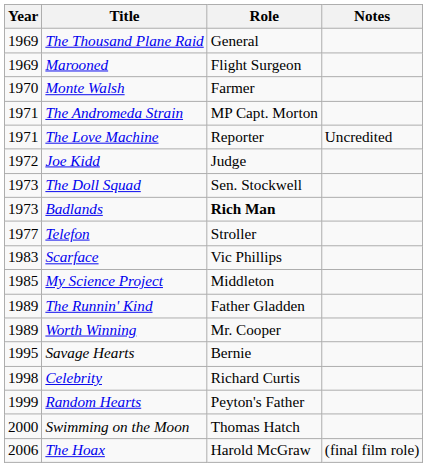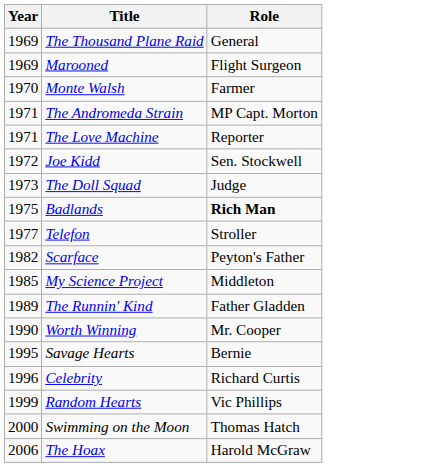- column: Notes | Uncredited | (final film role)
Joe Kidd | Role: Judge -> Sen. Stockwell
The Doll Squad | Role: Sen. Stockwell -> Judge
Badlands | Year: 1973 -> 1975
Scarface | Year: 1983 -> 1982
Scarface | Role: Vic Phillips -> Peyton's Father
Worth Winning | Year: 1989 -> 1990
Celebrity | Year: 1998 -> 1996
Random Hearts | Role: Peyton's Father -> Vic Phillips
